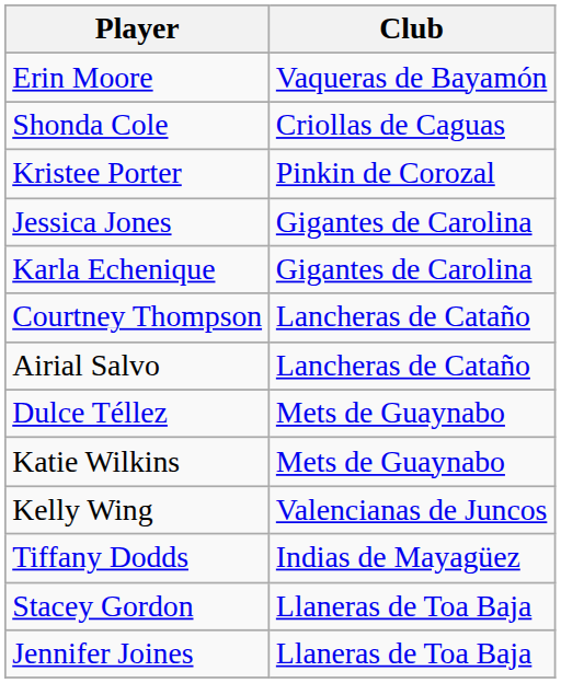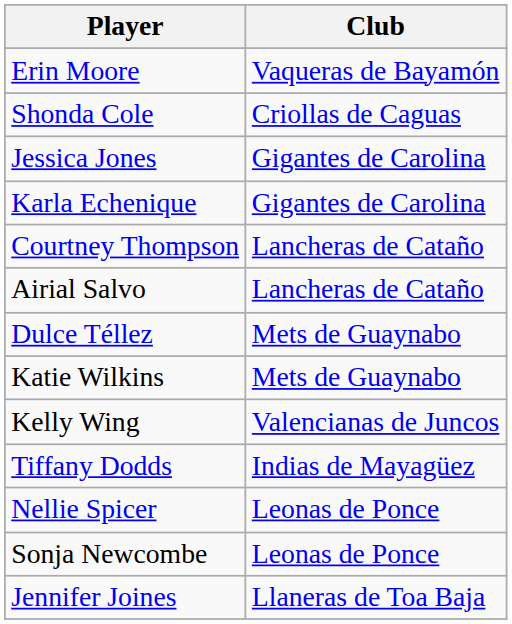- row: Kristee Porter | Pinkin de Corozal
+ row: Nellie Spicer | Leonas de Ponce
+ row: Sonja Newcombe | Leonas de Ponce
- row: Stacey Gordon | Llaneras de Toa Baja
